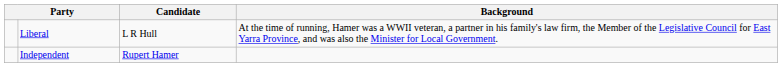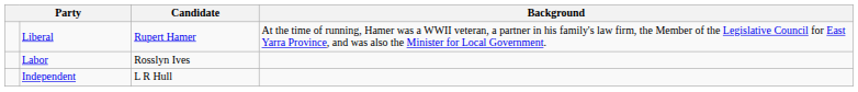Liberal | Candidate: L R Hull -> Rupert Hamer
+ row: Labor | Rosslyn Ives
Independent | Candidate: Rupert Hamer -> L R Hull
